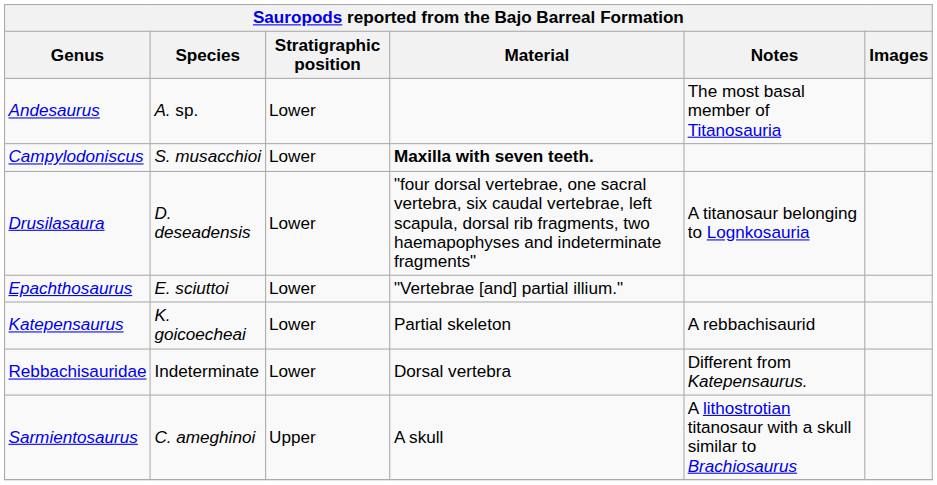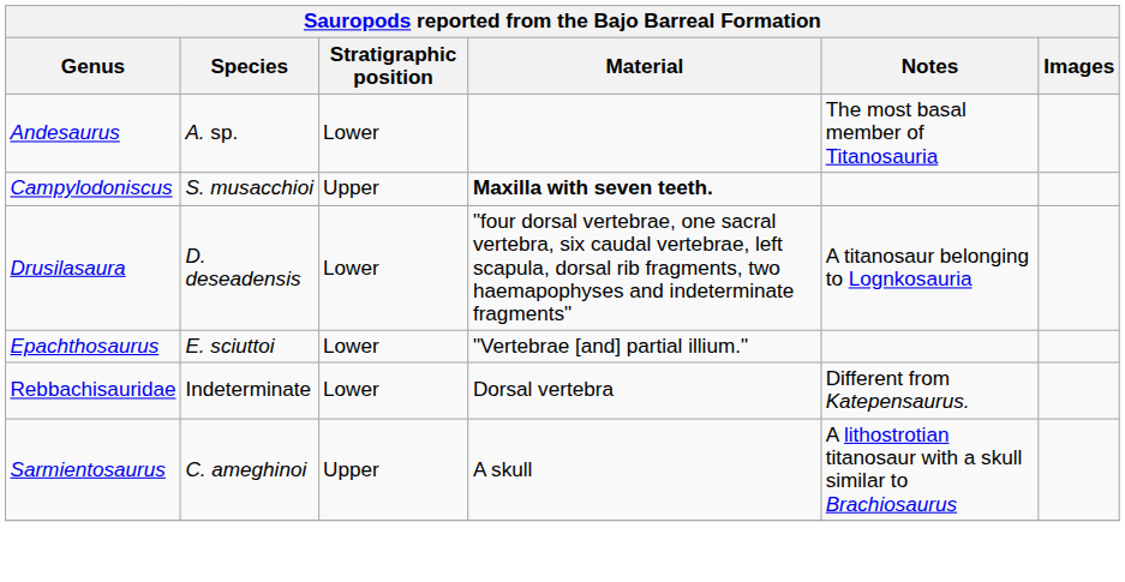Campylodoniscus | Stratigraphic position: Lower -> Upper
- row: Katepensaurus | K. goicoecheai | Lower | Partial skeleton | A rebbachisaurid
